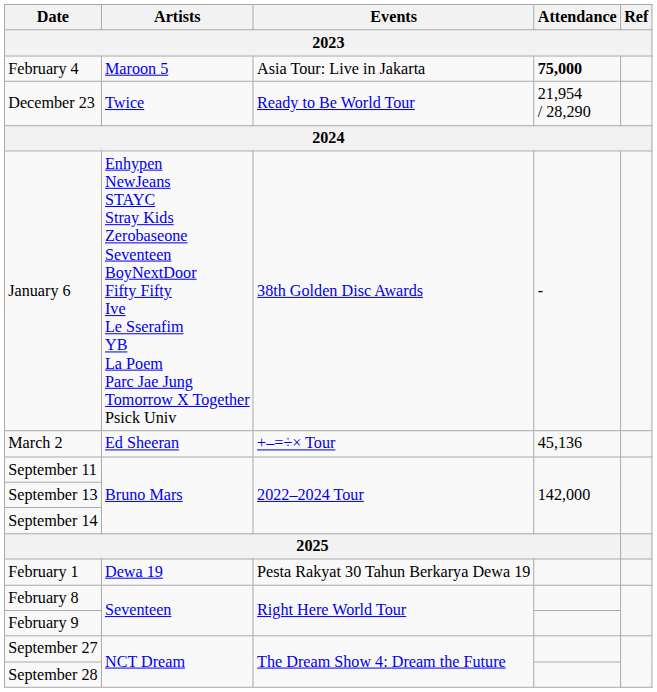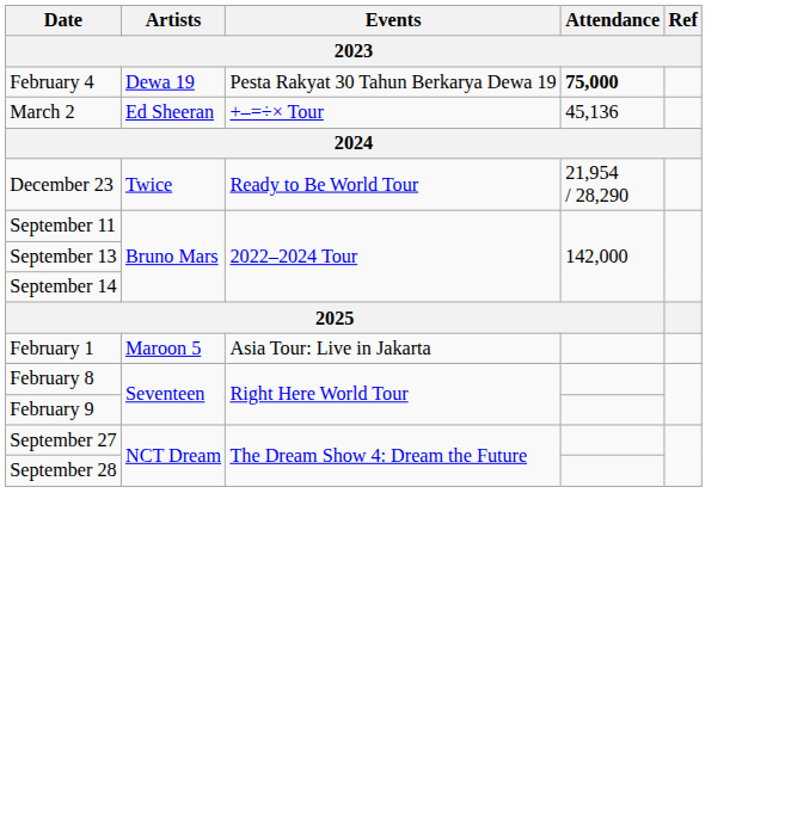February 4 | Artists: Maroon 5 -> Dewa 19
February 4 | Events: Asia Tour: Live in Jakarta -> Pesta Rakyat 30 Tahun Berkarya Dewa 19
rows swapped: December 23 <-> March 2
- row: January 6 | Enhypen NewJeans STAYC Stray Kids Zerobaseone Seventeen BoyNextDoor Fifty Fifty Ive Le Sserafim YB La Poem Parc Jae Jung Tomorrow X Together Psick Univ | 38th Golden Disc Awards | -
February 1 | Artists: Dewa 19 -> Maroon 5
February 1 | Events: Pesta Rakyat 30 Tahun Berkarya Dewa 19 -> Asia Tour: Live in Jakarta
